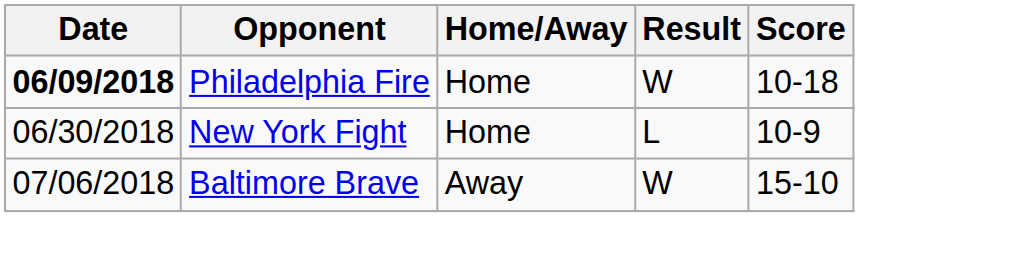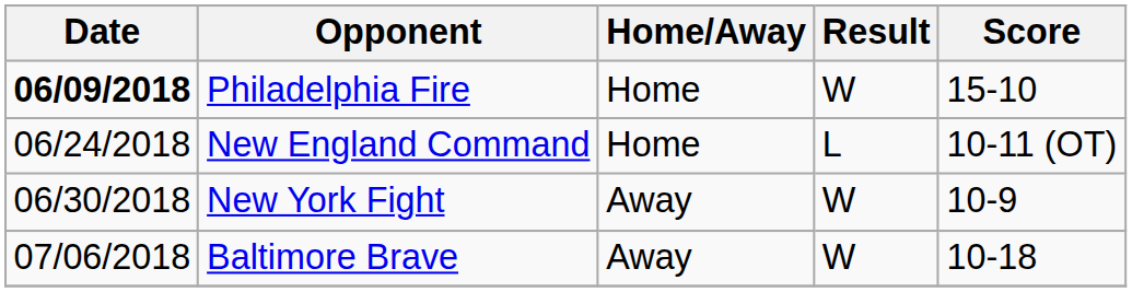Philadelphia Fire | Score: 10-18 -> 15-10
+ row: 06/24/2018 | New England Command | Home | L | 10-11 (OT)
New York Fight | Home/Away: Home -> Away
New York Fight | Result: L -> W
Baltimore Brave | Score: 15-10 -> 10-18
